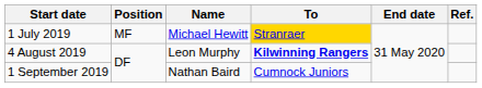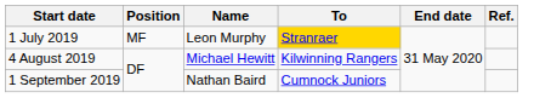1 July 2019 | Name: Michael Hewitt -> Leon Murphy
4 August 2019 | Name: Leon Murphy -> Michael Hewitt
4 August 2019 | To: bold -> normal
